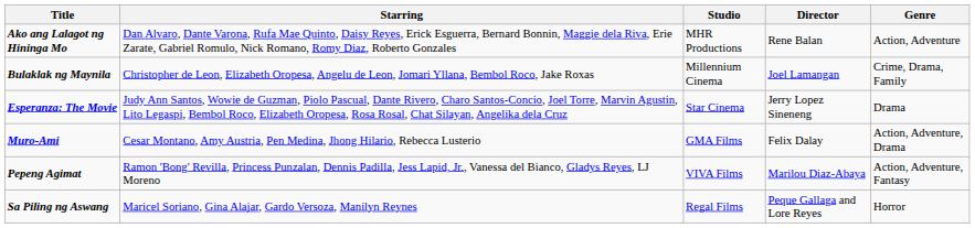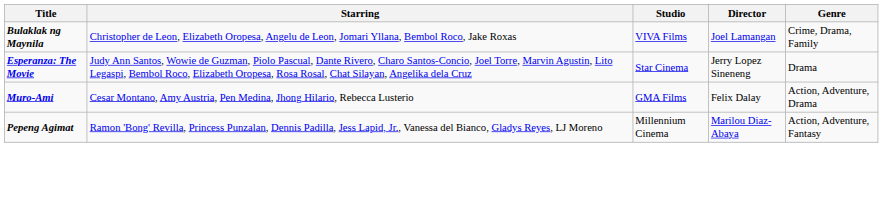- row: Ako ang Lalagot ng Hininga Mo | Dan Alvaro, Dante Varona, Rufa Mae Quinto, Daisy Reyes, Erick Esguerra, Bernard Bonnin, Maggie dela Riva, Erie Zarate, Gabriel Romulo, Nick Romano, Romy Diaz, Roberto Gonzales | MHR Productions | Rene Balan | Action, Adventure
Bulaklak ng Maynila | Studio: Millennium Cinema -> VIVA Films
Pepeng Agimat | Studio: VIVA Films -> Millennium Cinema
- row: Sa Piling ng Aswang | Maricel Soriano, Gina Alajar, Gardo Versoza, Manilyn Reynes | Regal Films | Peque Gallaga and Lore Reyes | Horror
